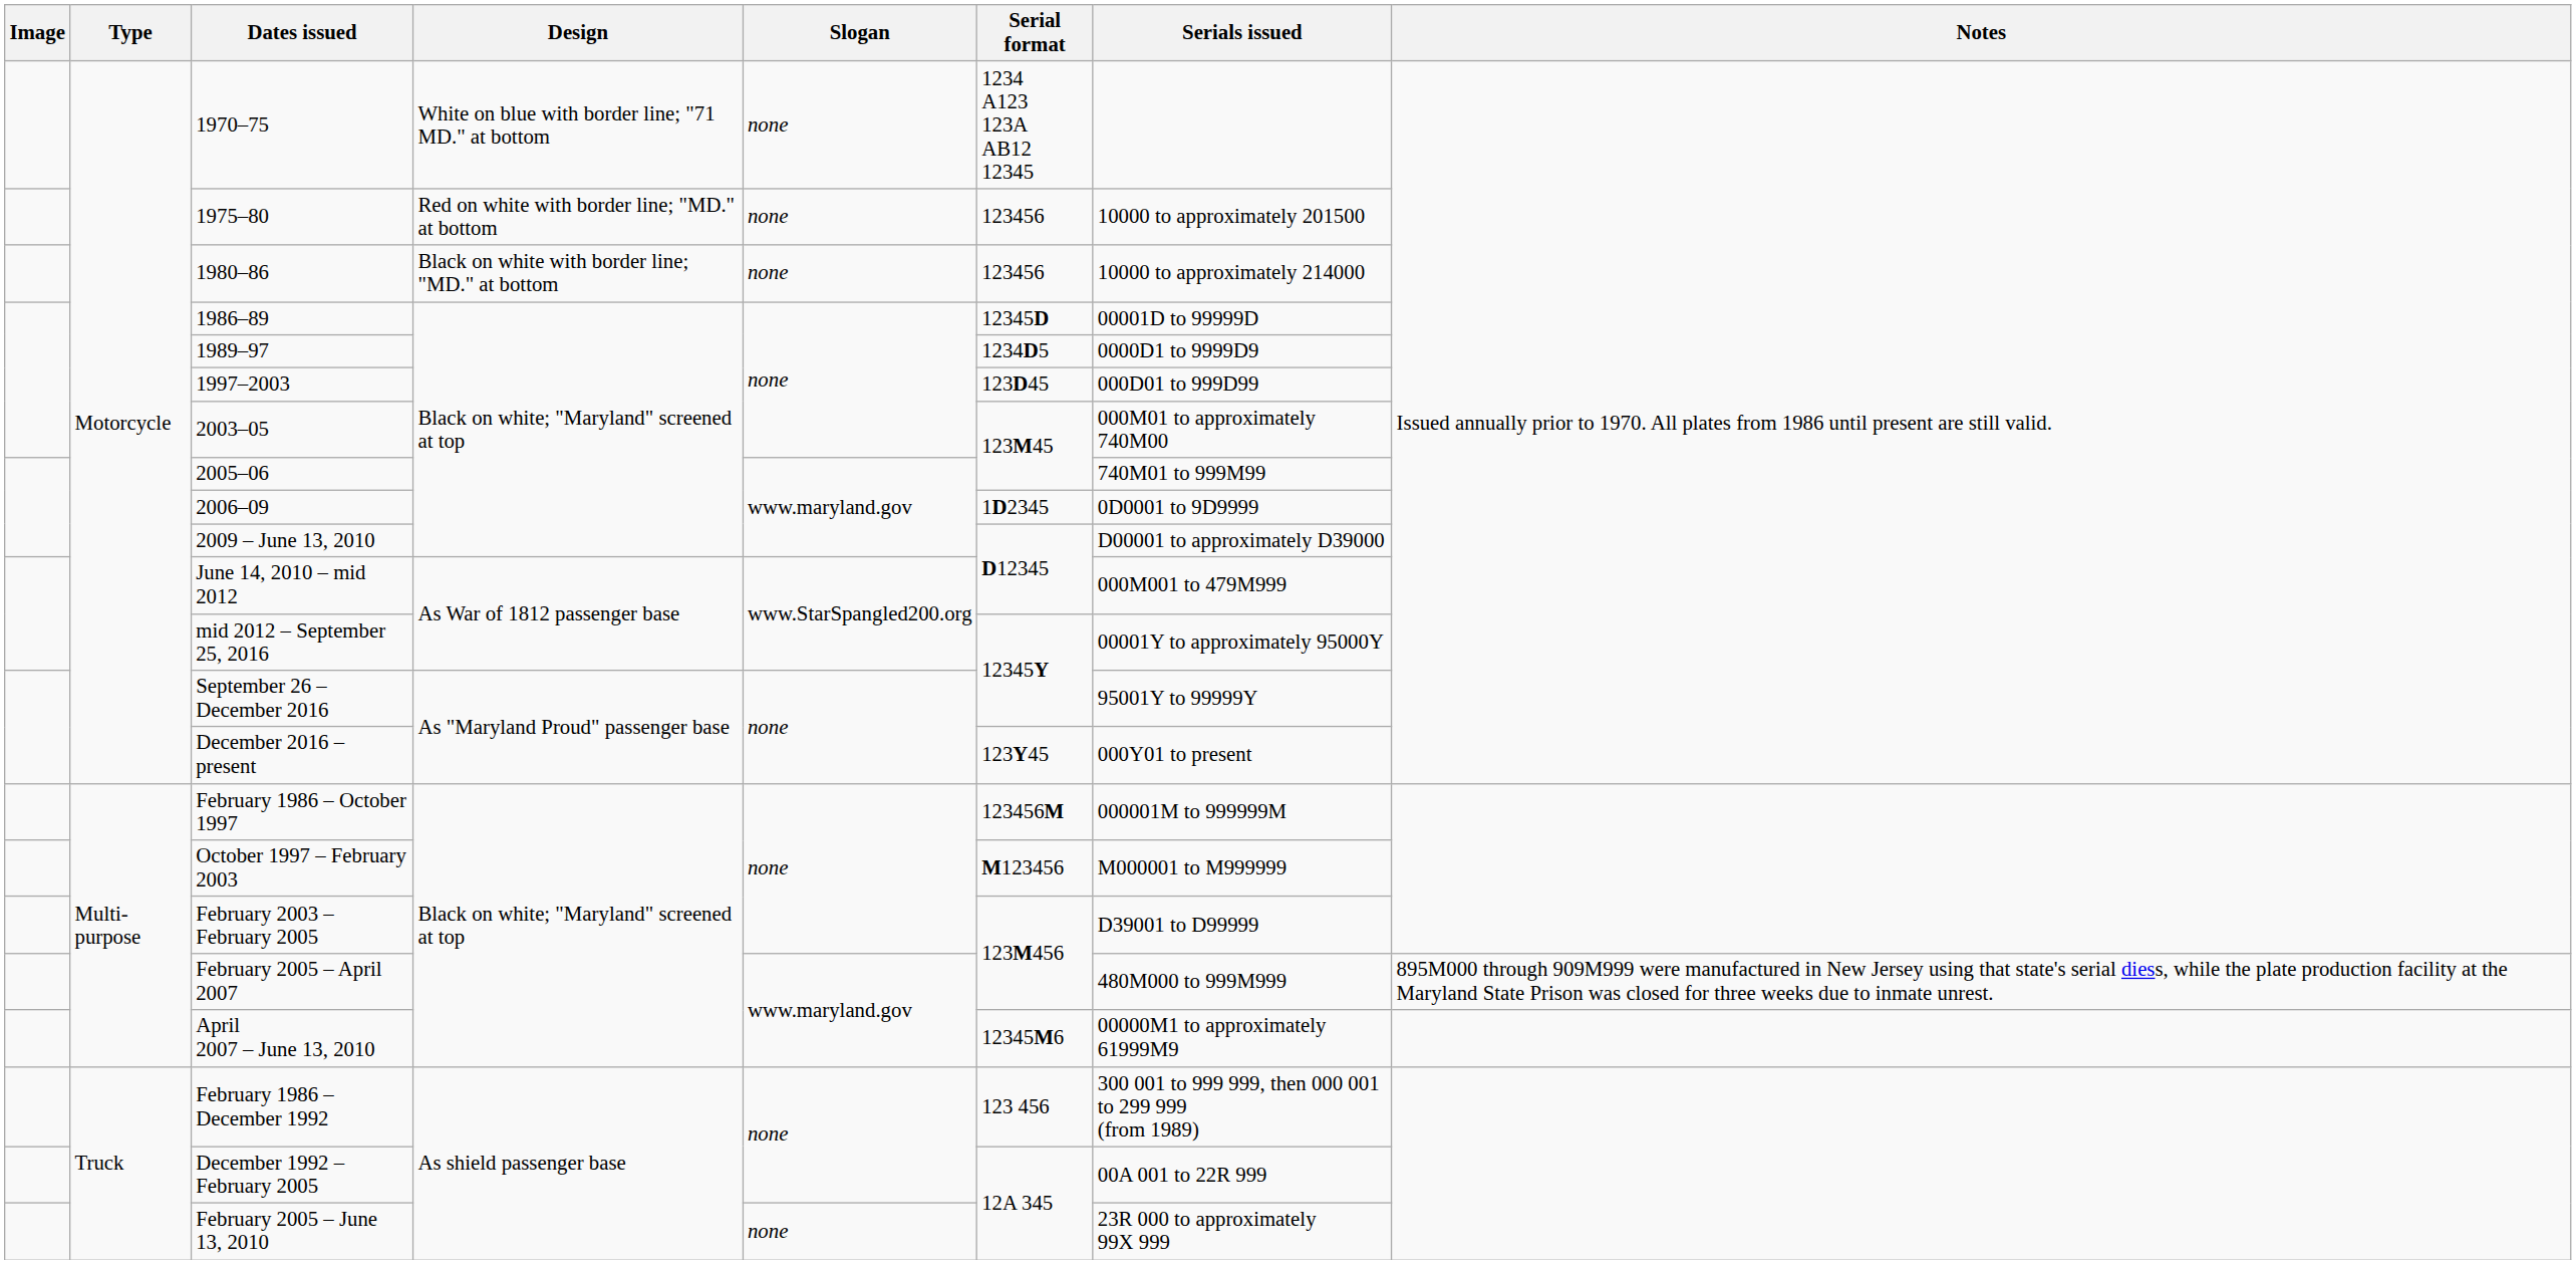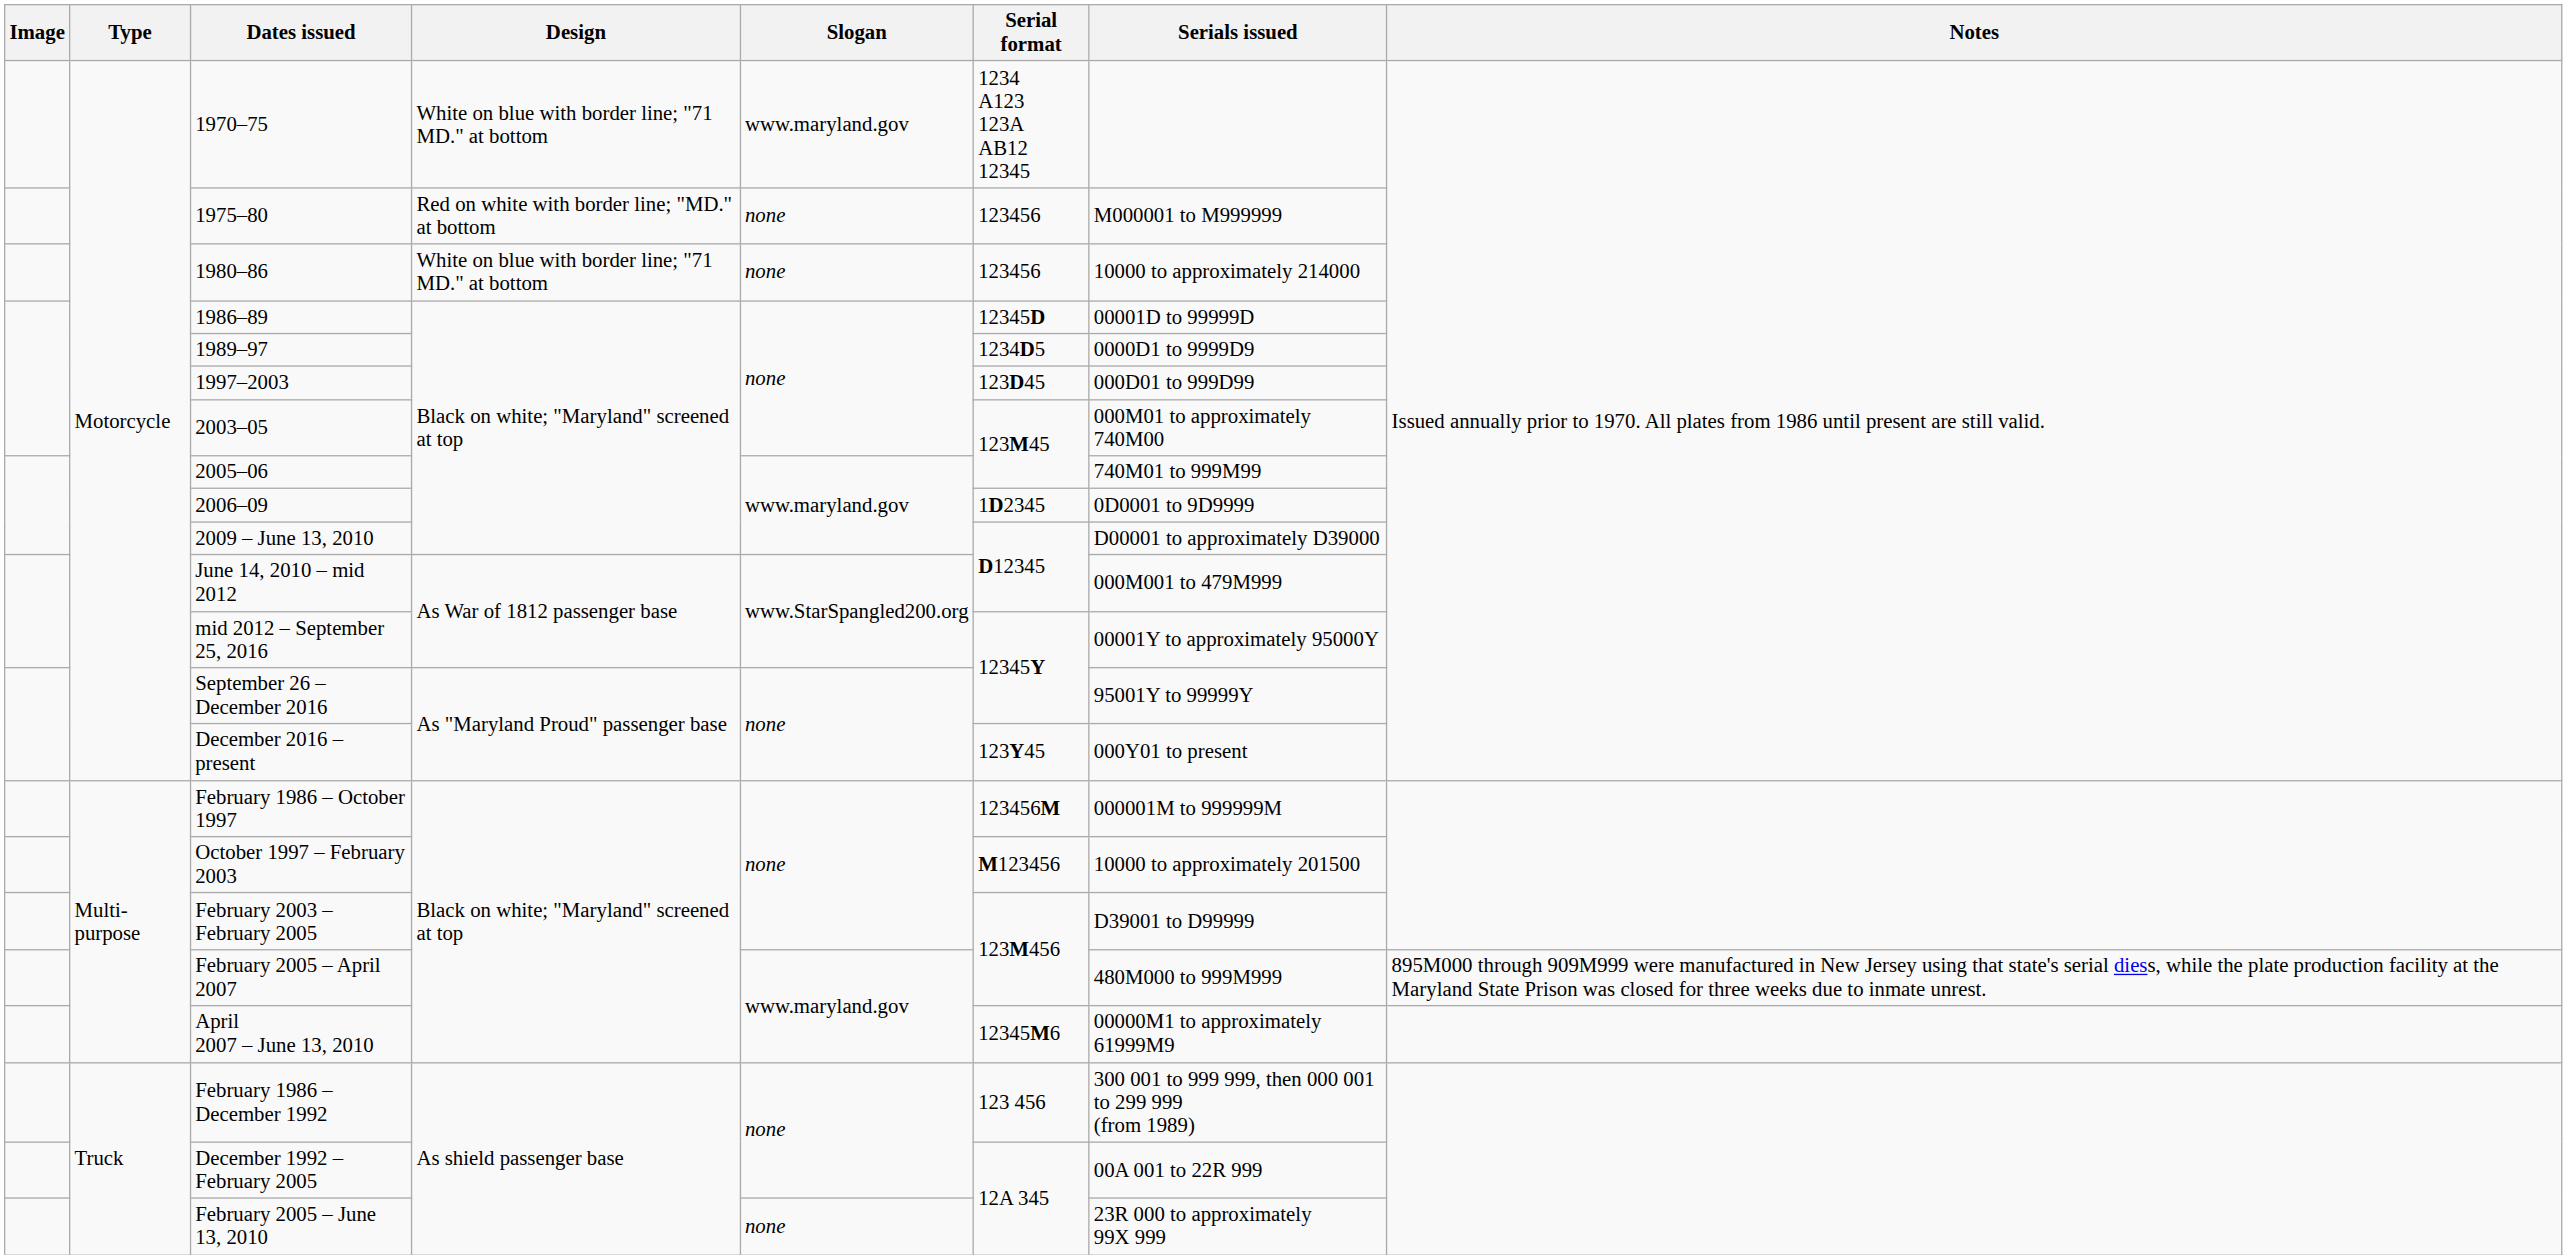1970–75 | Slogan: none -> www.maryland.gov
1975–80 | Serials issued: 10000 to approximately 201500 -> M000001 to M999999
1980–86 | Design: Black on white with border line; "MD." at bottom -> White on blue with border line; "71 MD." at bottom
October 1997 – February 2003 | Serials issued: M000001 to M999999 -> 10000 to approximately 201500
